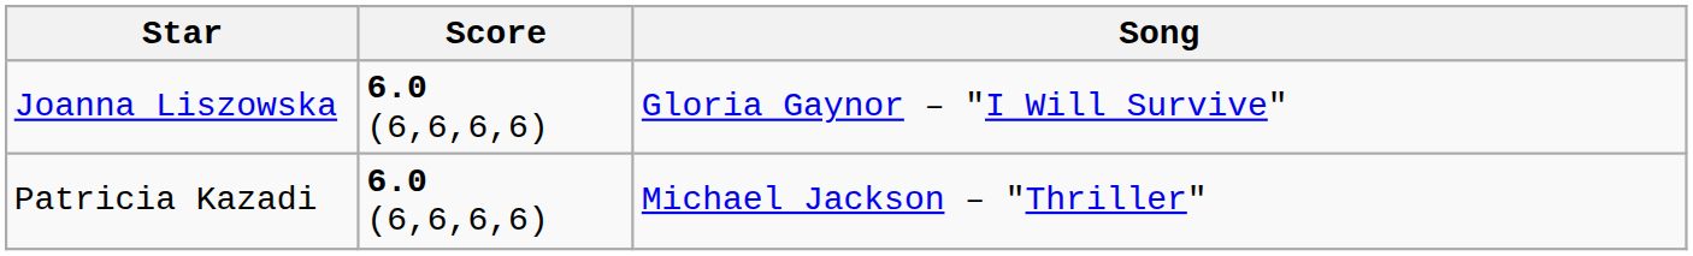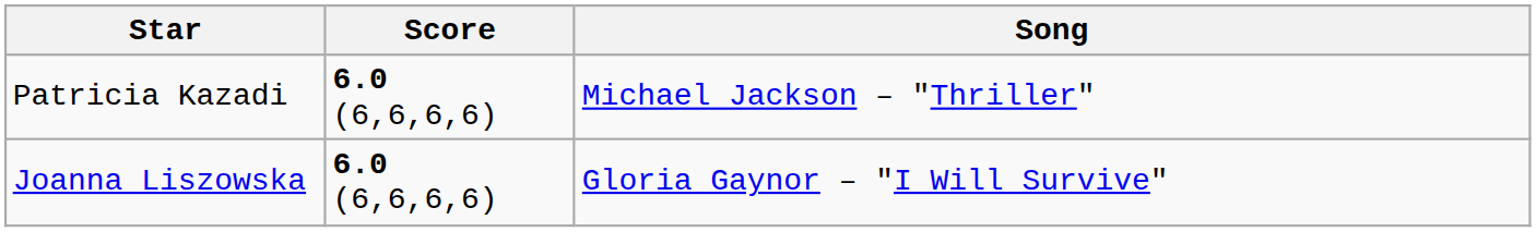rows swapped: Joanna Liszowska <-> Patricia Kazadi
